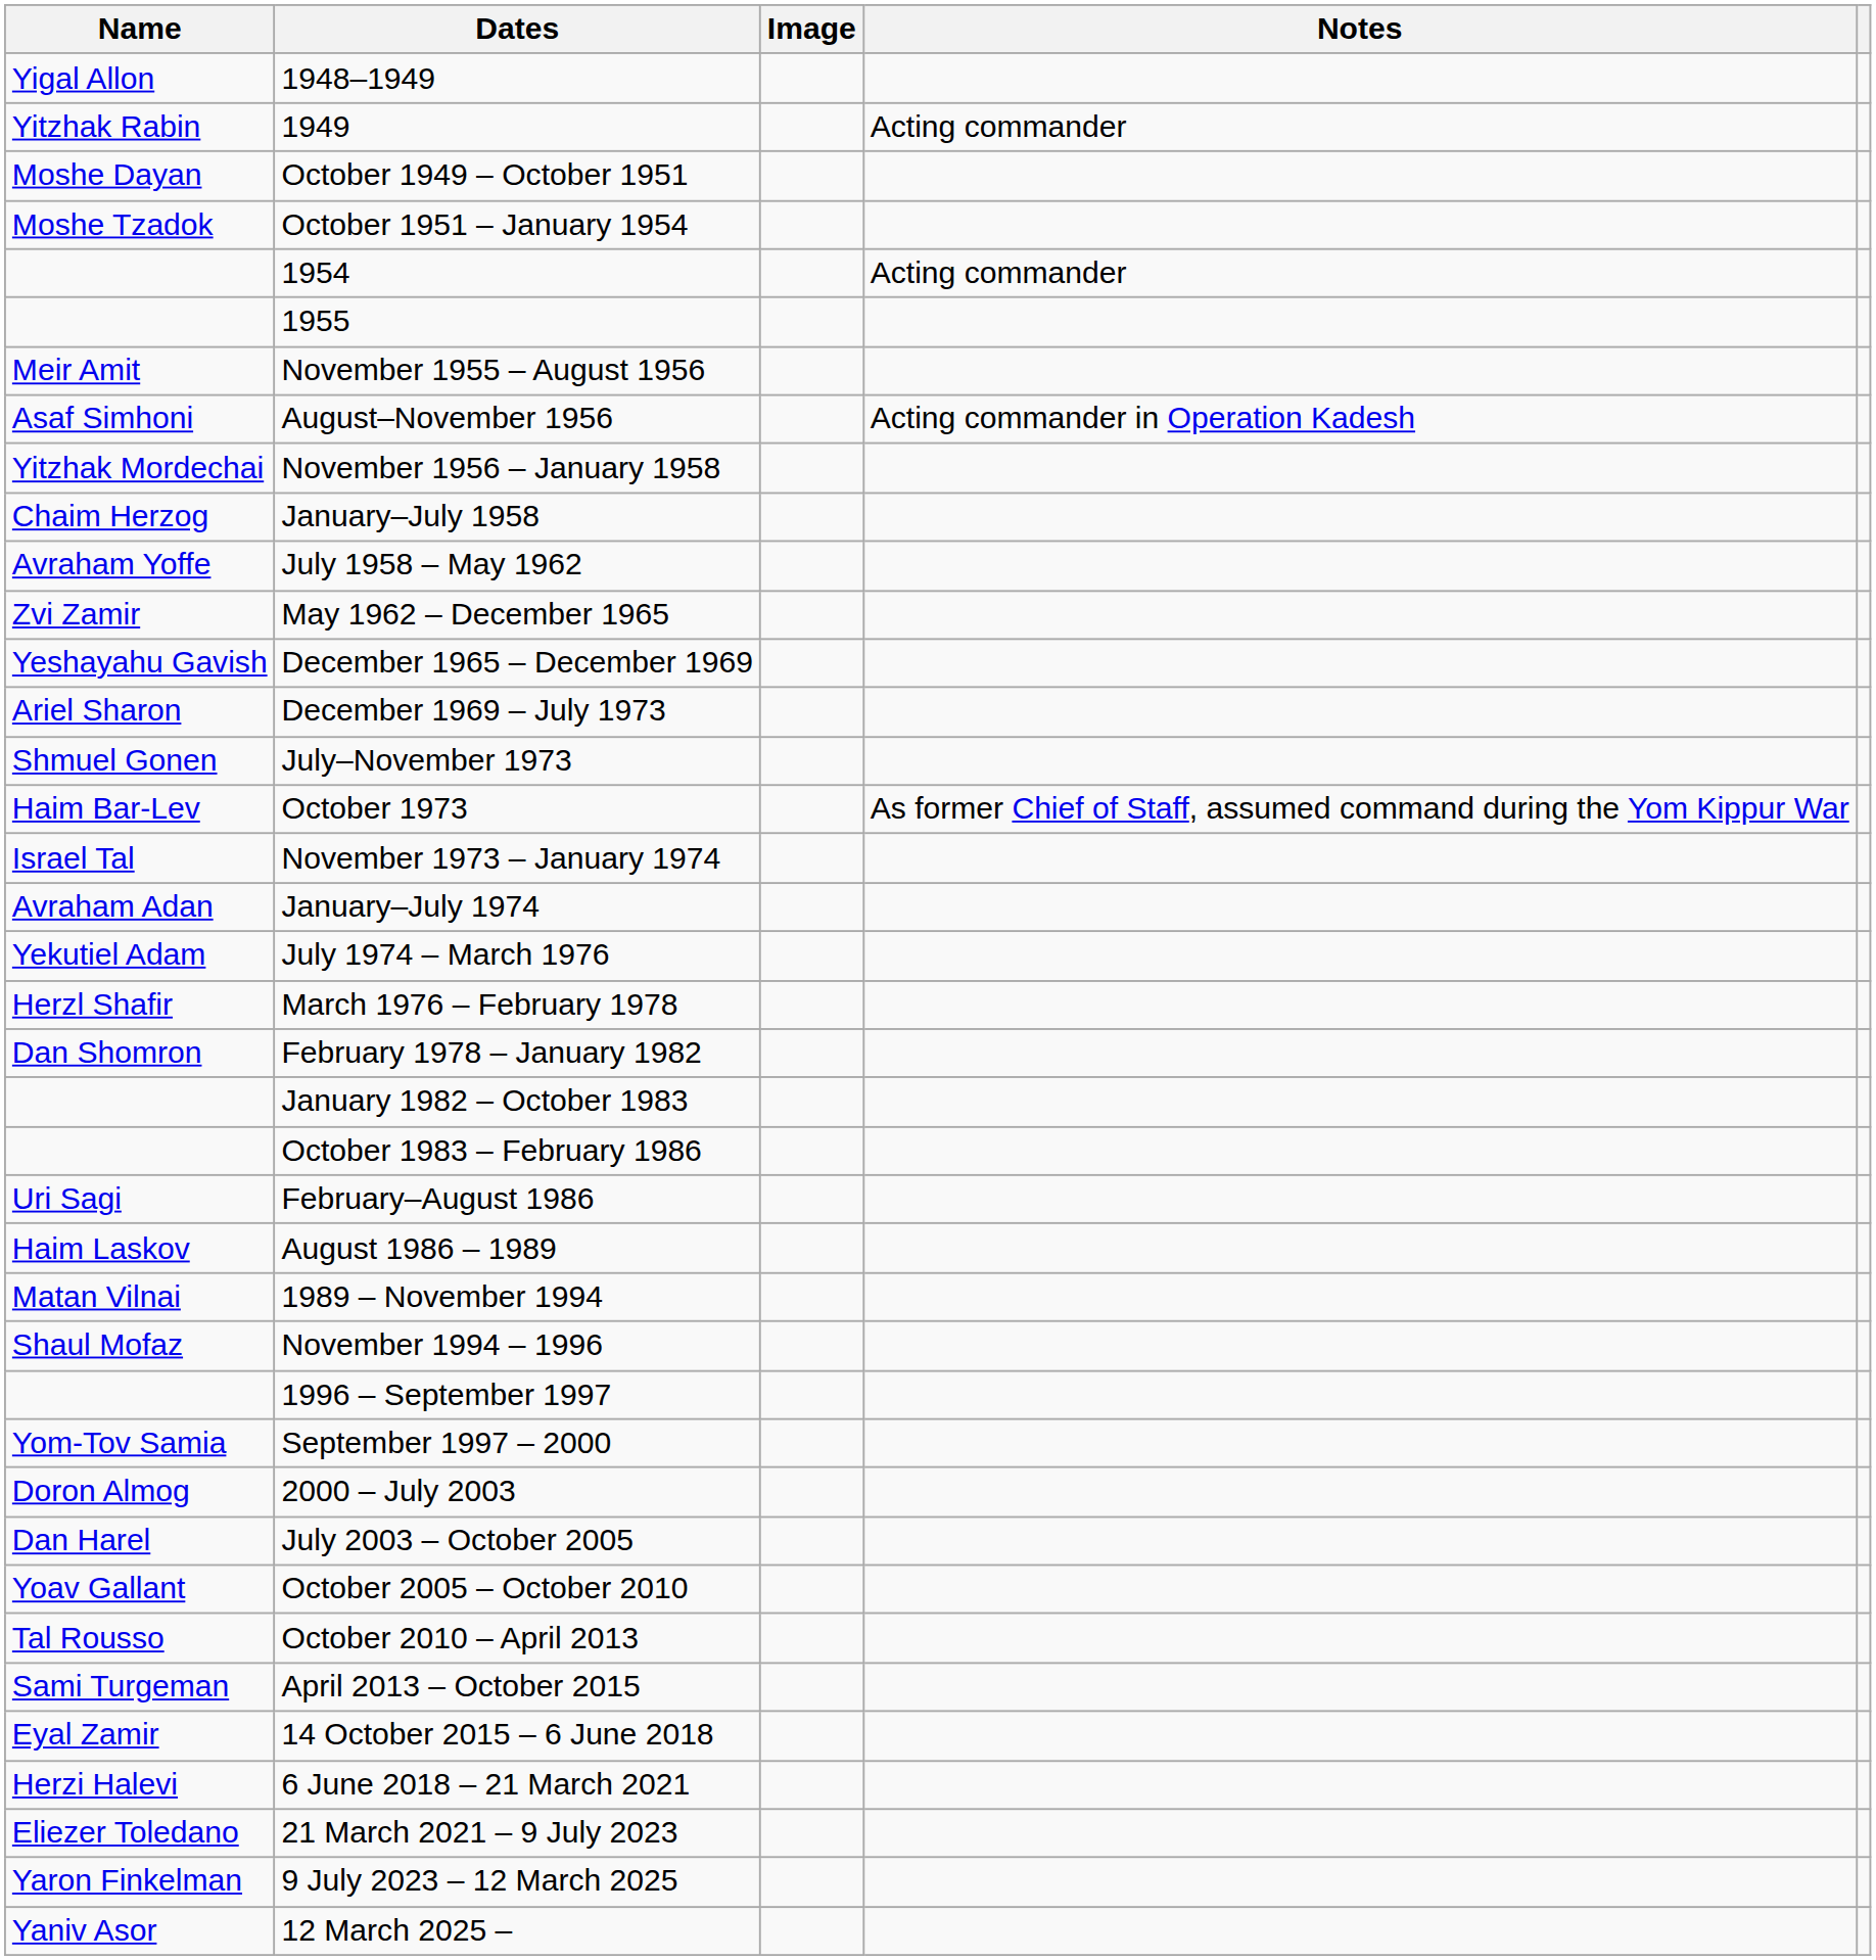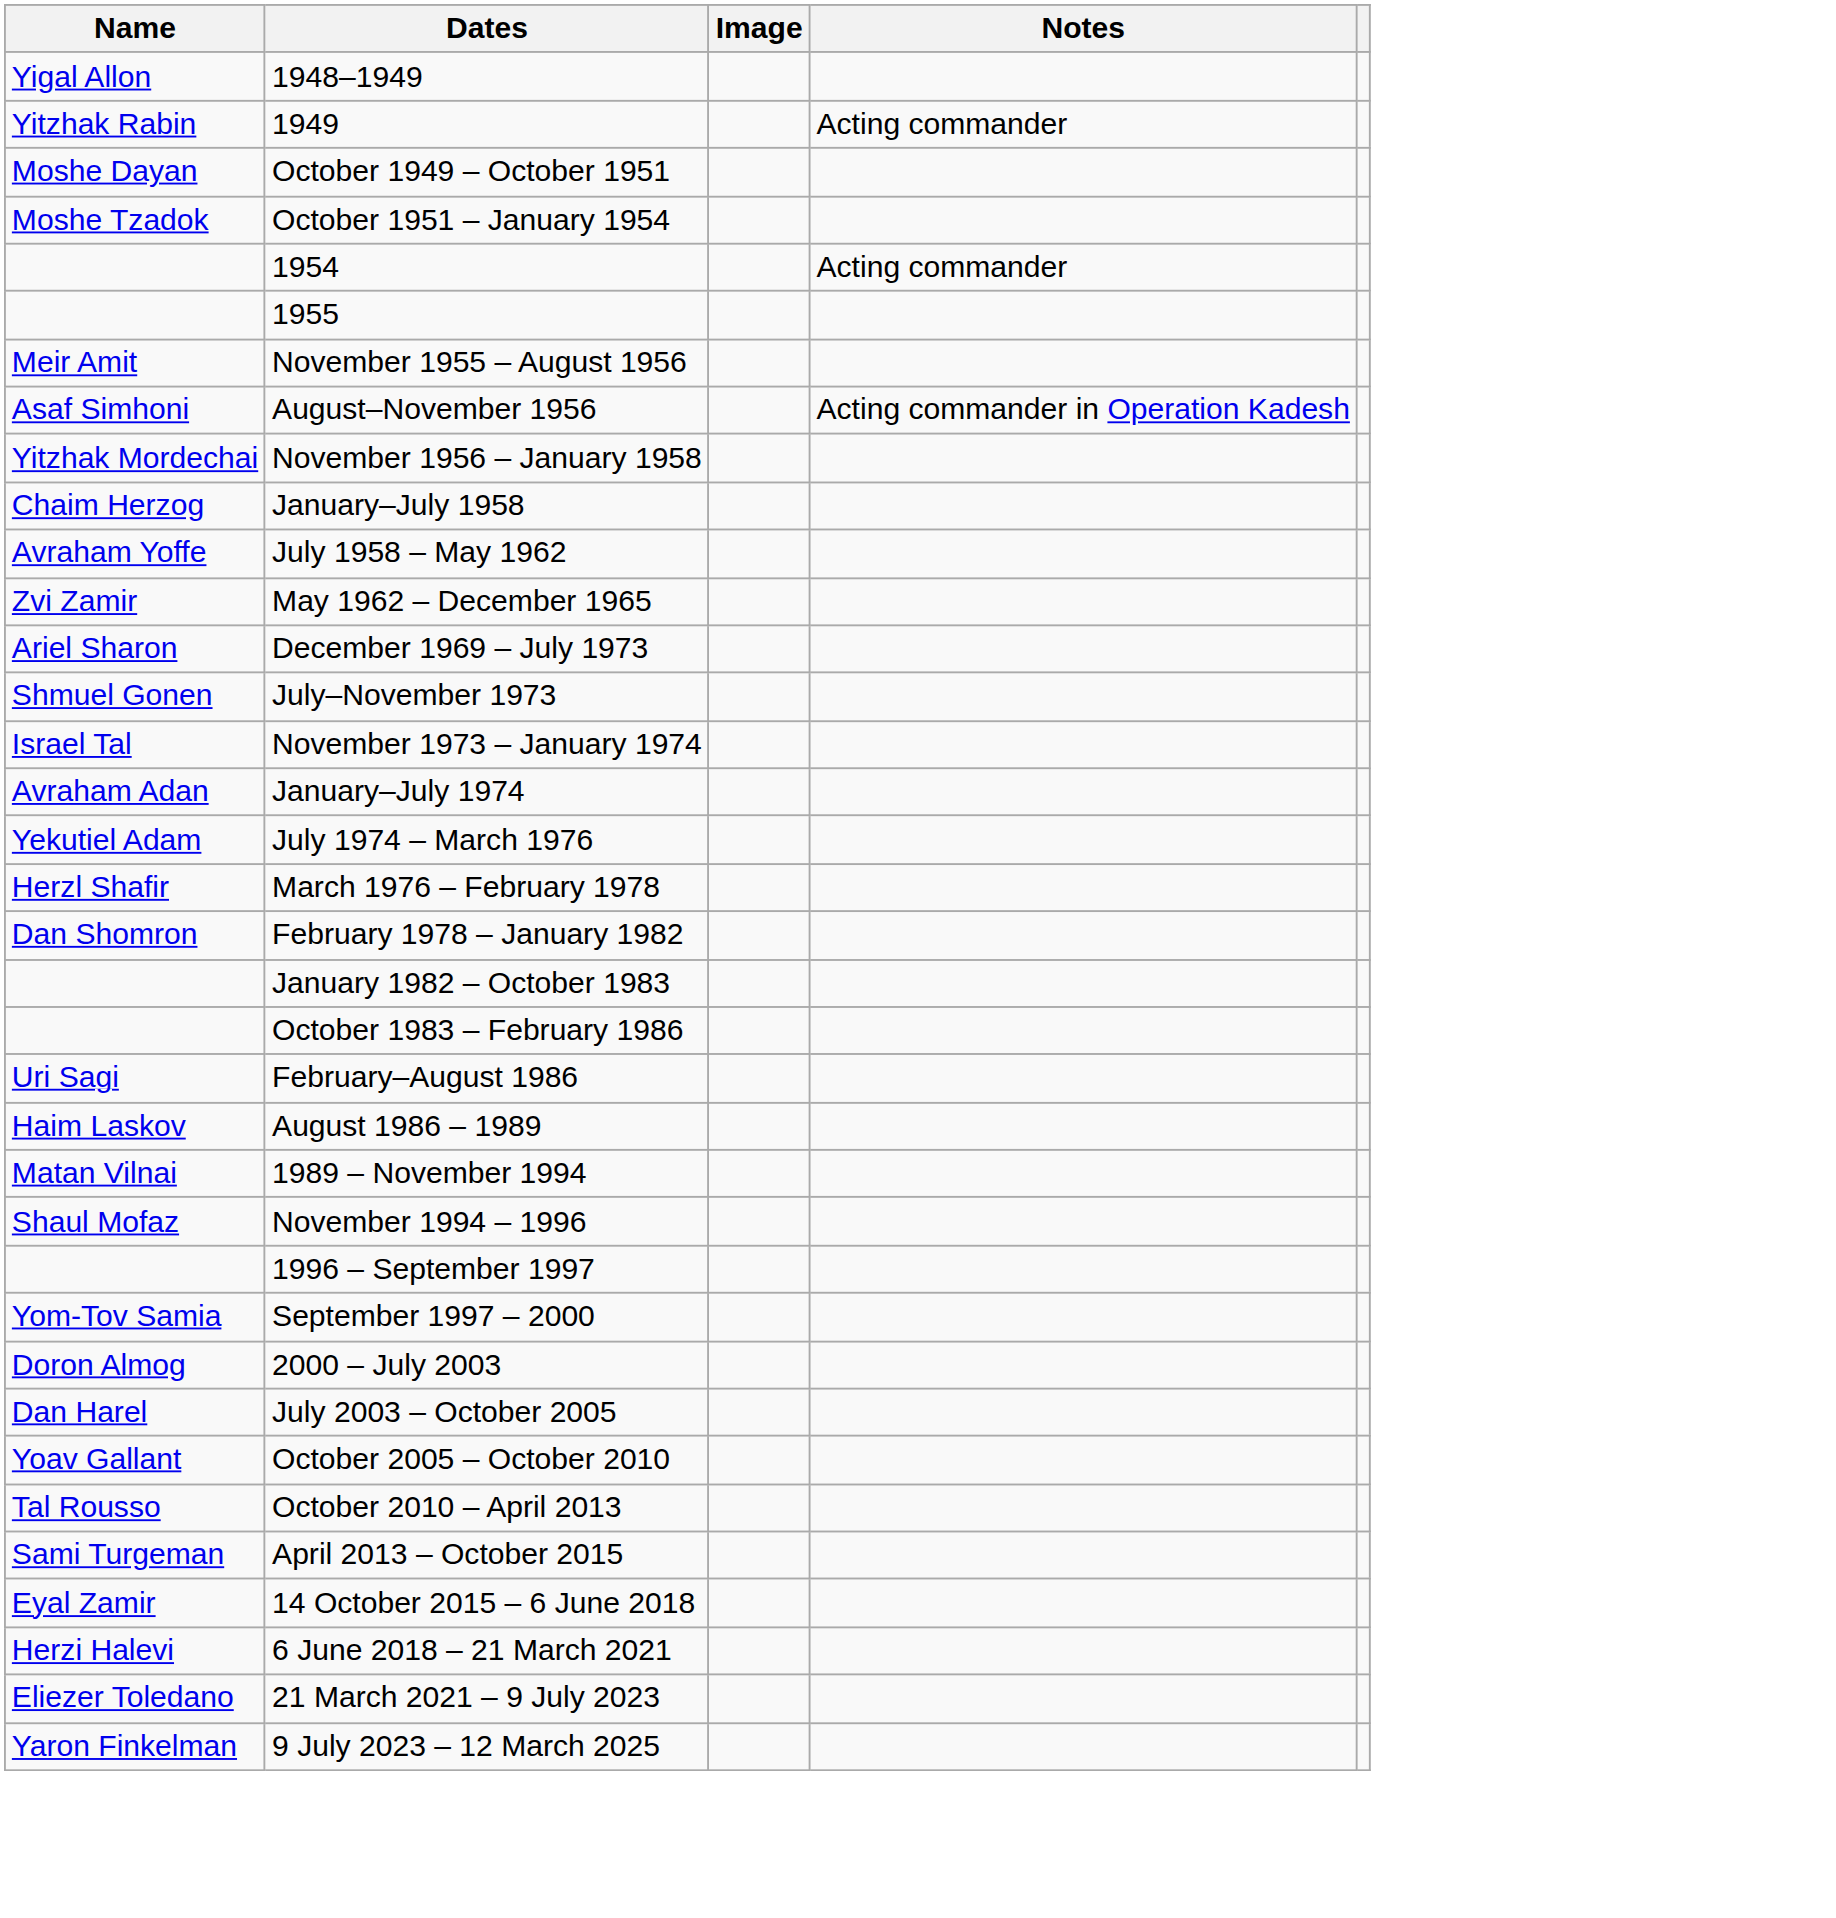- row: Yeshayahu Gavish | December 1965 – December 1969
- row: Haim Bar-Lev | October 1973 | As former Chief of Staff, assumed command during the Yom Kippur War
- row: Yaniv Asor | 12 March 2025 –
